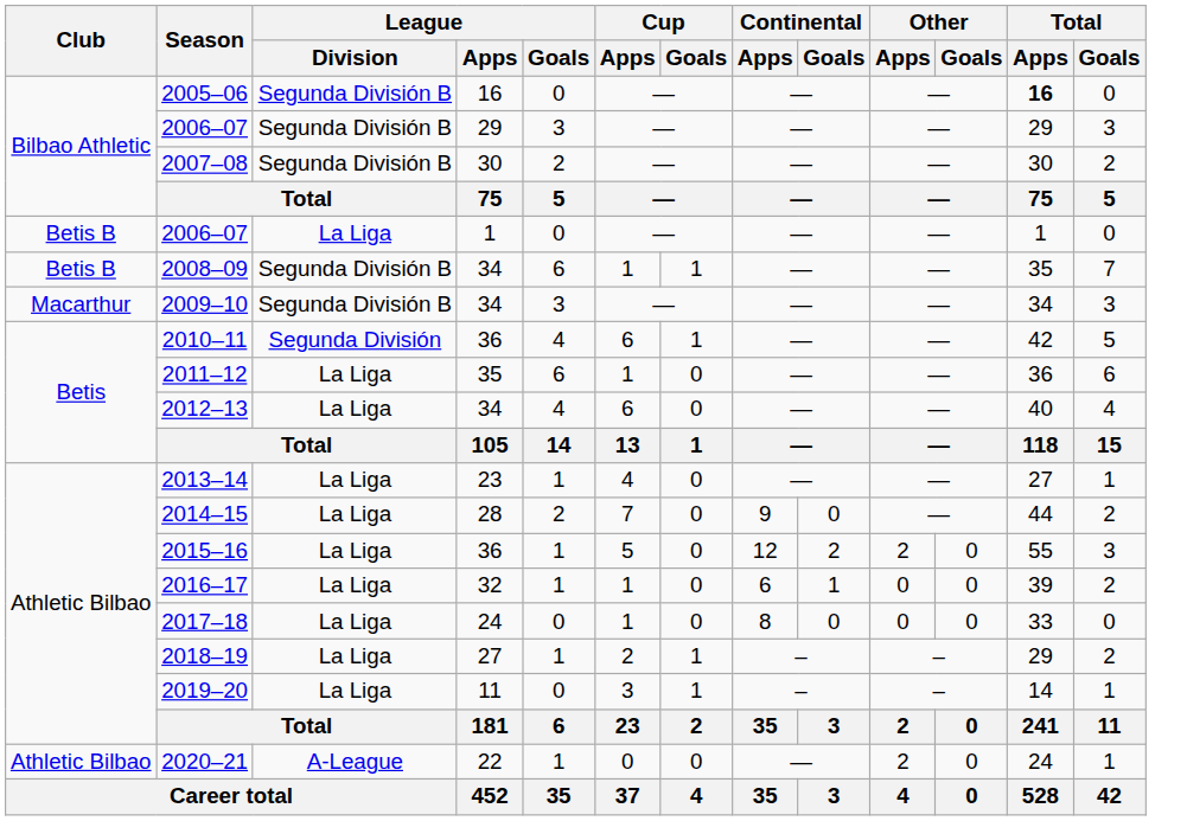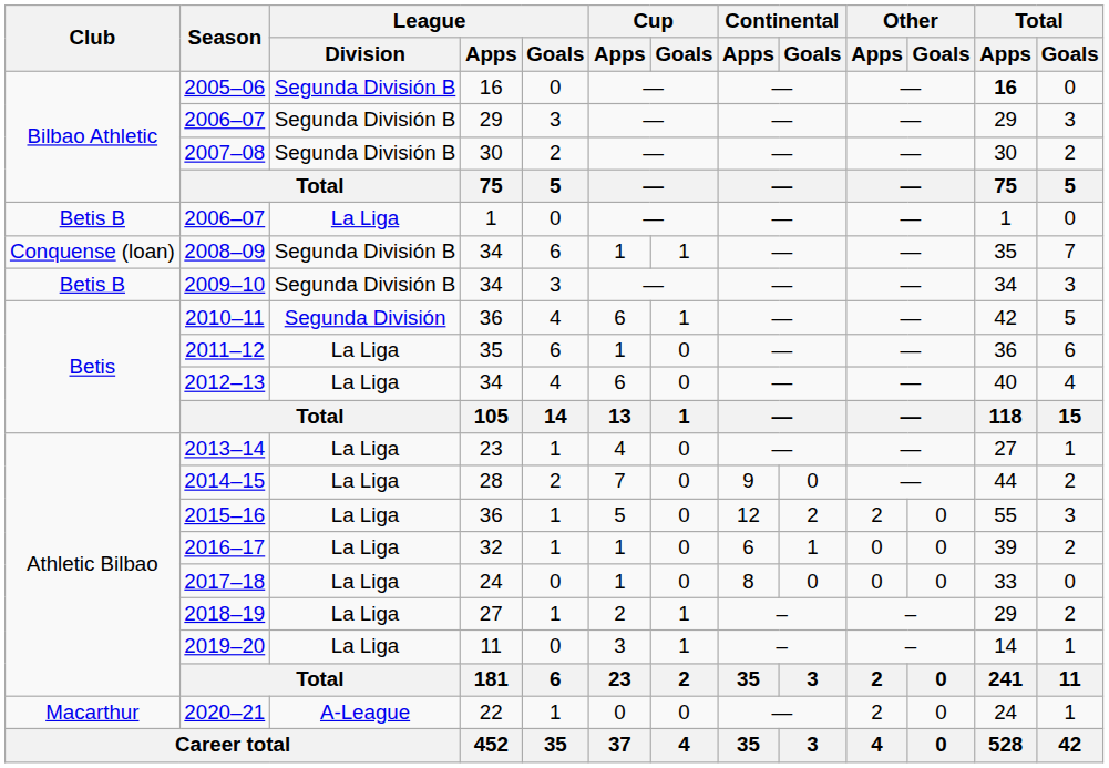2008–09 | Club: Betis B -> Conquense (loan)
2009–10 | Club: Macarthur -> Betis B
2020–21 | Club: Athletic Bilbao -> Macarthur
